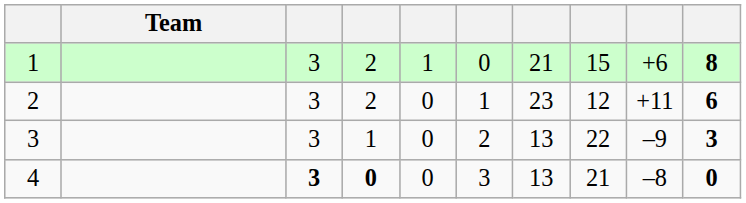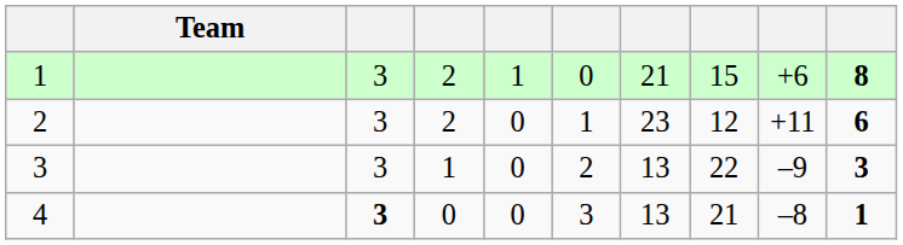4 | column 4: bold -> normal
4 | column 10: 0 -> 1
